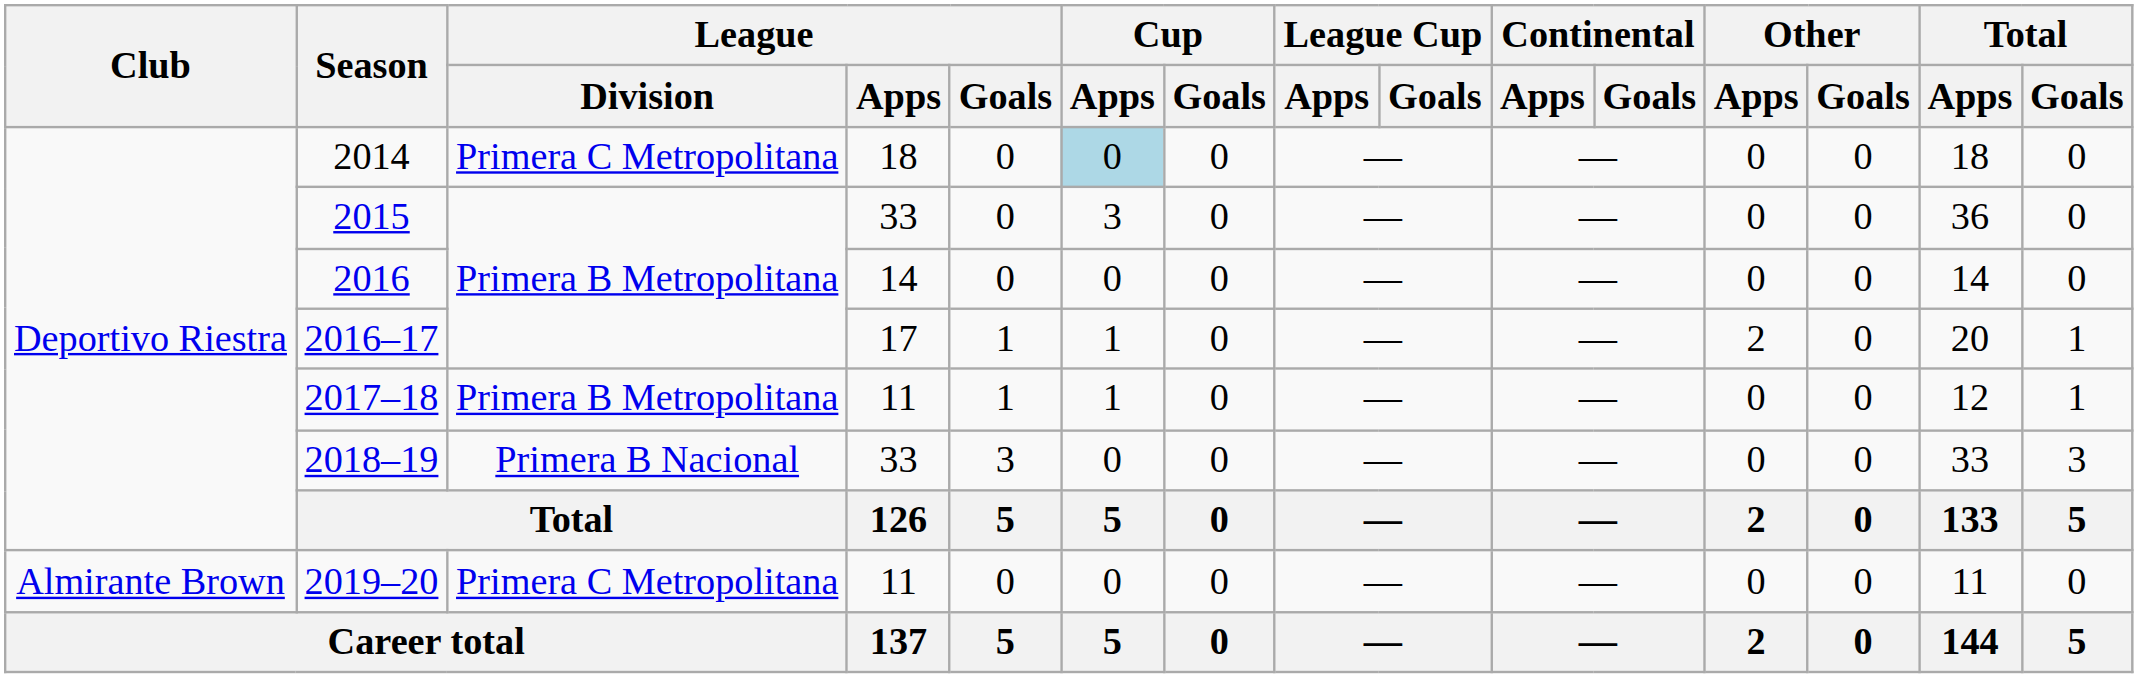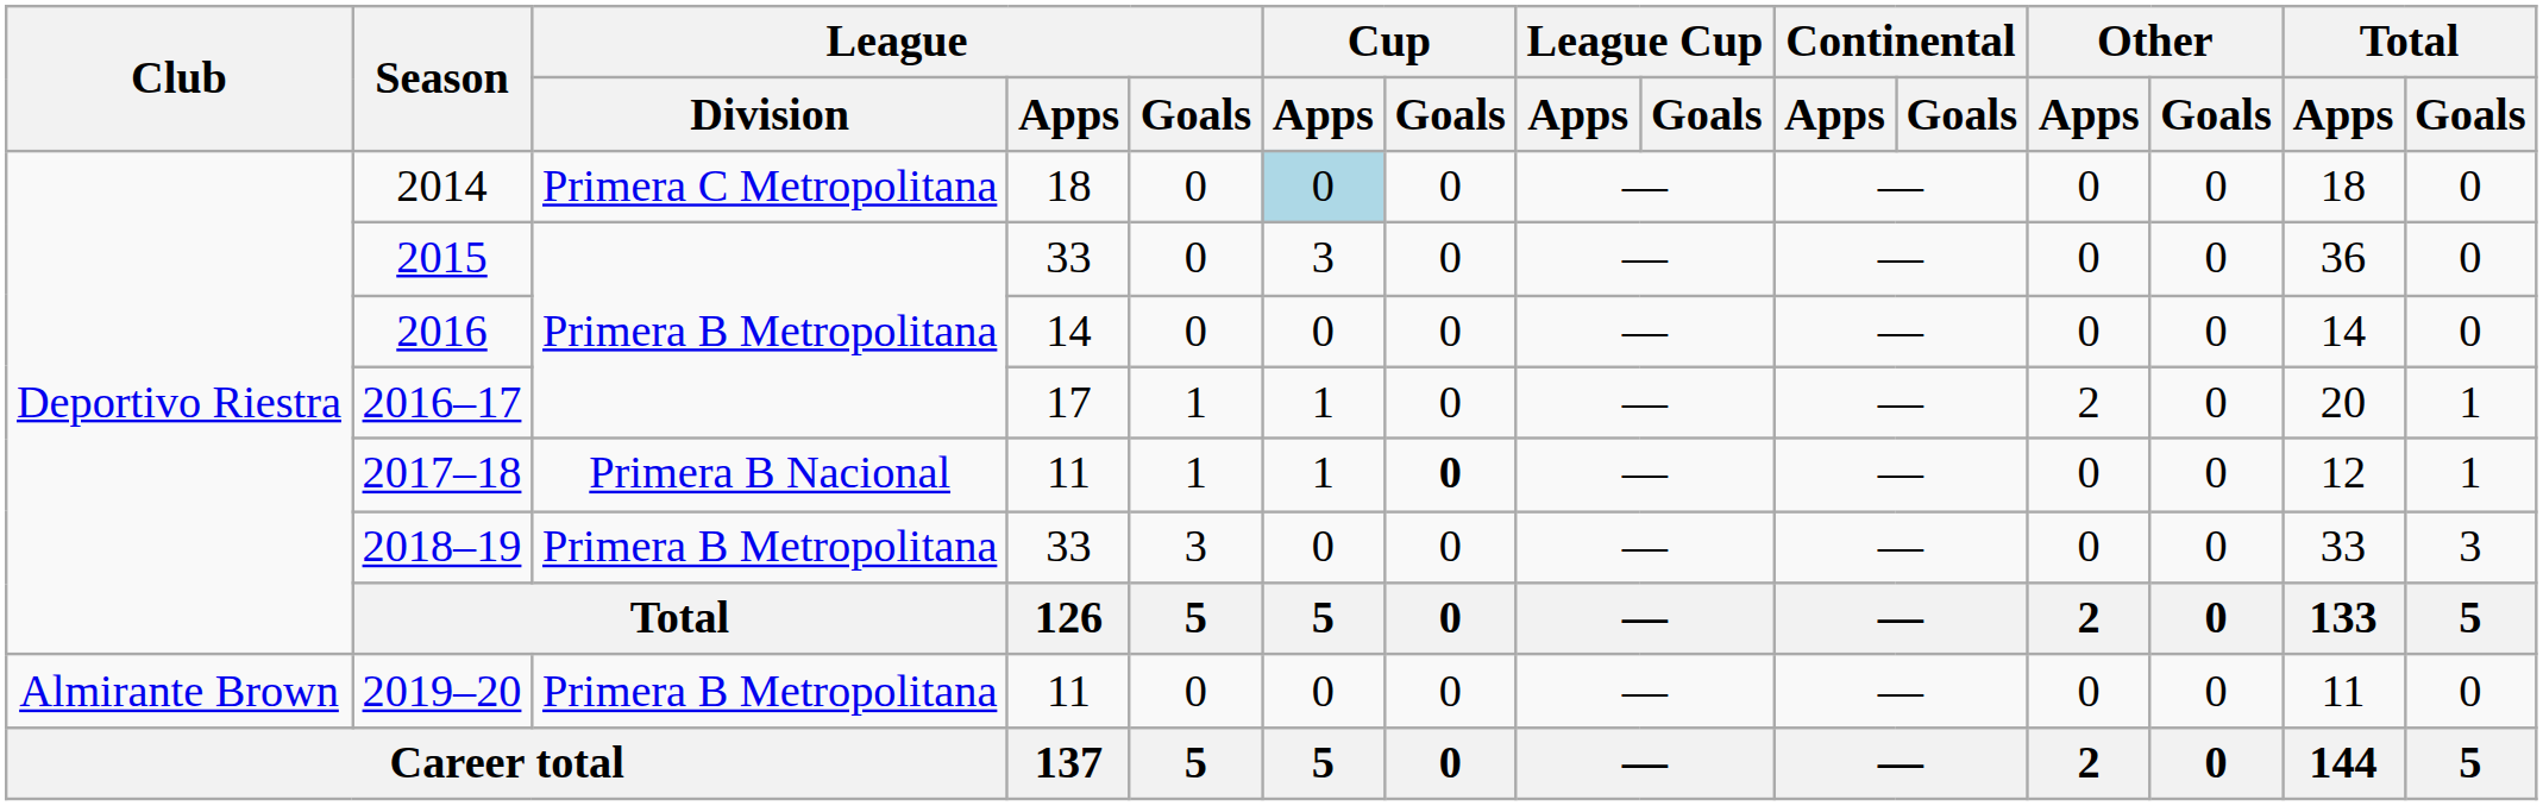2017–18 | League / Division: Primera B Metropolitana -> Primera B Nacional
2017–18 | Cup / Goals: normal -> bold
2018–19 | League / Division: Primera B Nacional -> Primera B Metropolitana
2019–20 | League / Division: Primera C Metropolitana -> Primera B Metropolitana
